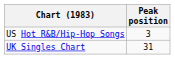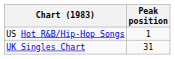US Hot R&B/Hip-Hop Songs | Peak position: 3 -> 1
